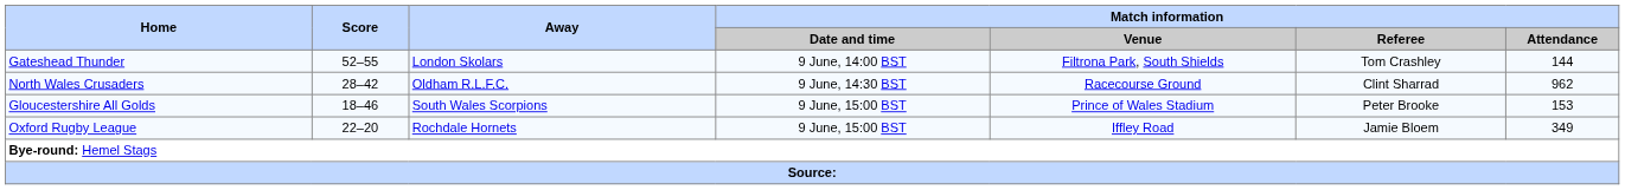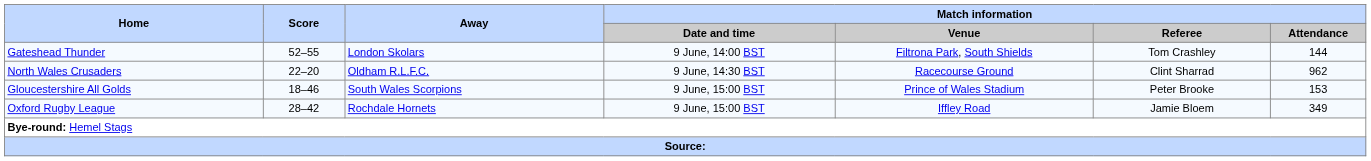North Wales Crusaders | Score: 28–42 -> 22–20
Oxford Rugby League | Score: 22–20 -> 28–42
